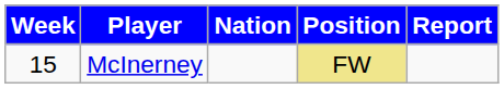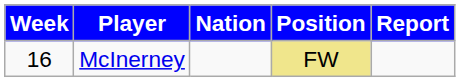McInerney | Week: 15 -> 16
